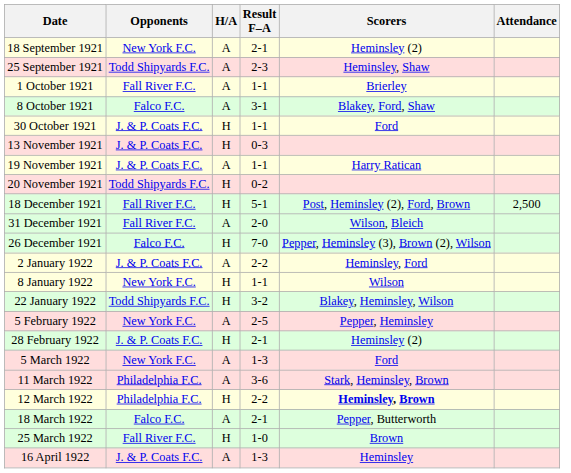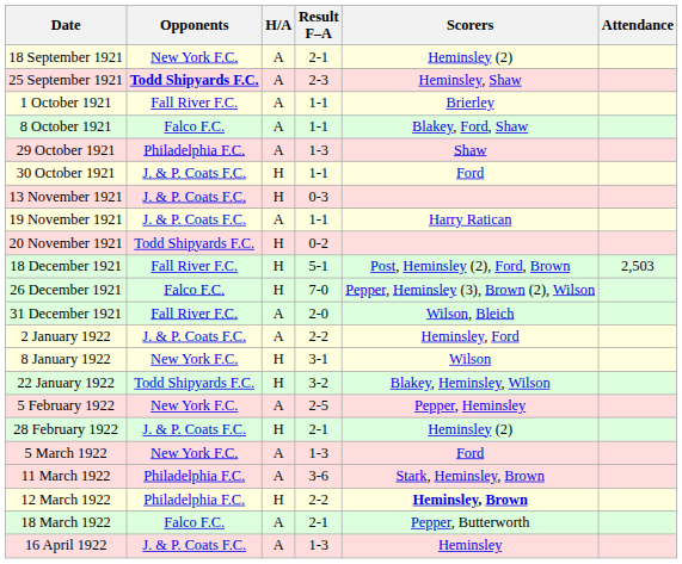25 September 1921 | Opponents: normal -> bold
8 October 1921 | Result F–A: 3-1 -> 1-1
+ row: 29 October 1921 | Philadelphia F.C. | A | 1-3 | Shaw
18 December 1921 | Attendance: 2,500 -> 2,503
rows swapped: 26 December 1921 <-> 31 December 1921
8 January 1922 | Result F–A: 1-1 -> 3-1
- row: 25 March 1922 | Fall River F.C. | H | 1-0 | Brown
